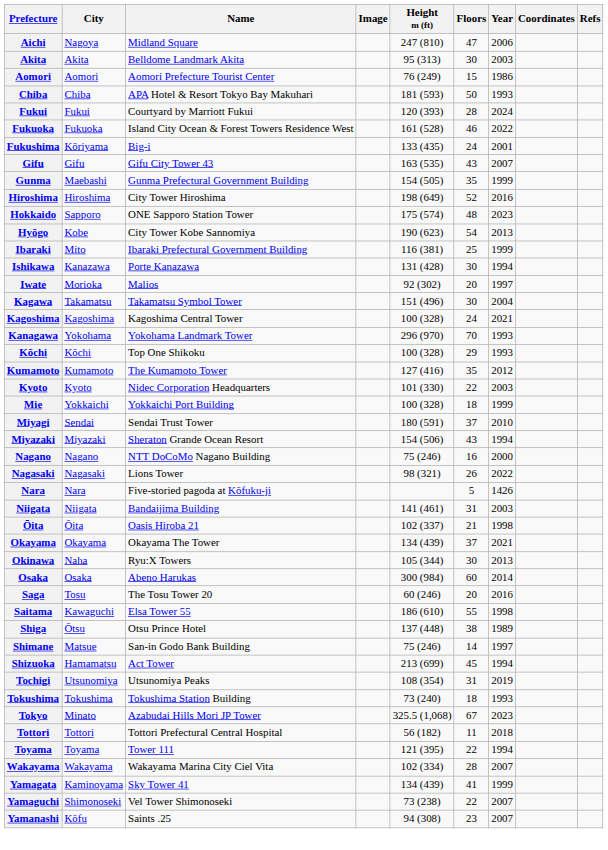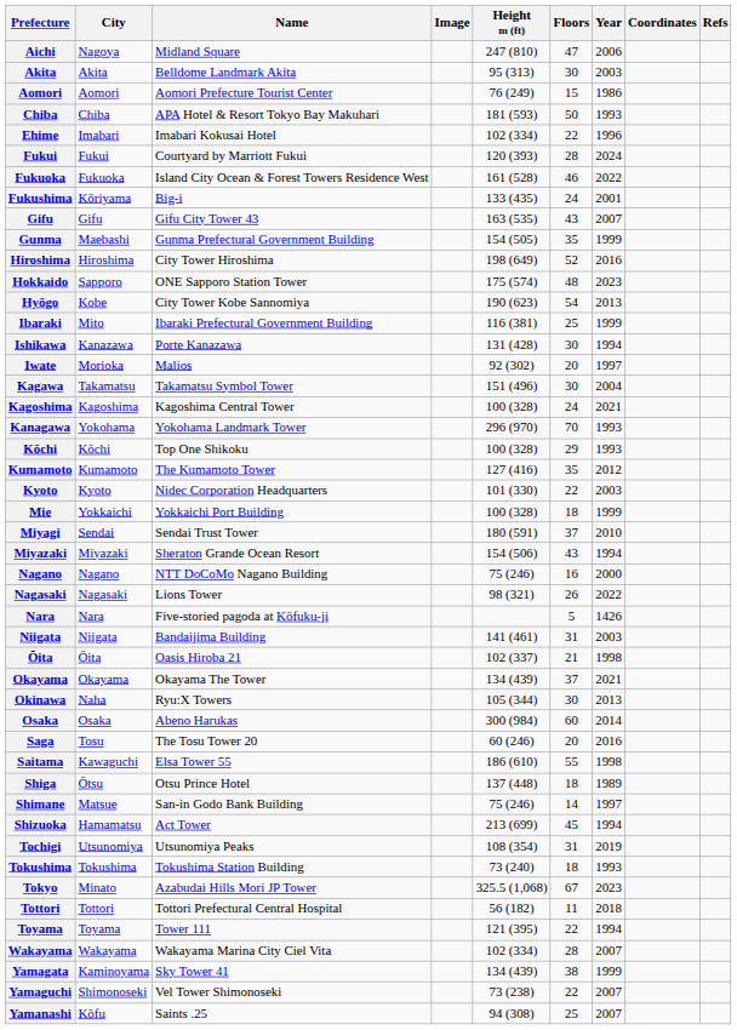+ row: Ehime | Imabari | Imabari Kokusai Hotel | 102 (334) | 22 | 1996
Shiga | Floors: 38 -> 18
Yamagata | Floors: 41 -> 38
Yamanashi | Floors: 23 -> 25
